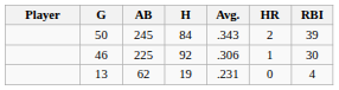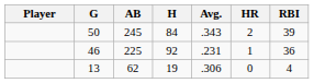46 | Avg.: .306 -> .231
46 | RBI: 30 -> 36
13 | Avg.: .231 -> .306
